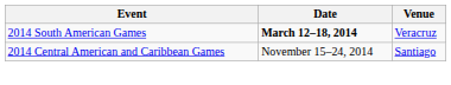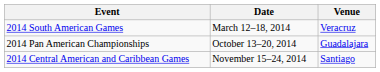2014 South American Games | Date: bold -> normal
+ row: 2014 Pan American Championships | October 13–20, 2014 | Guadalajara
